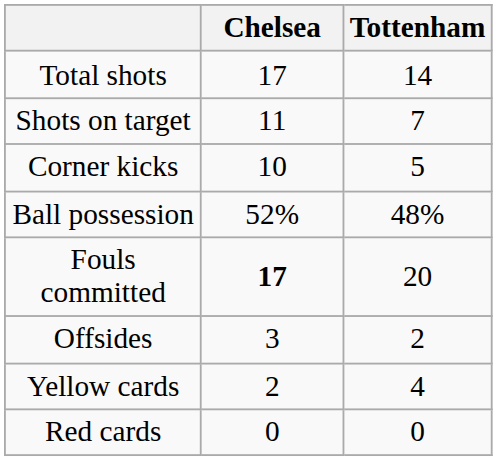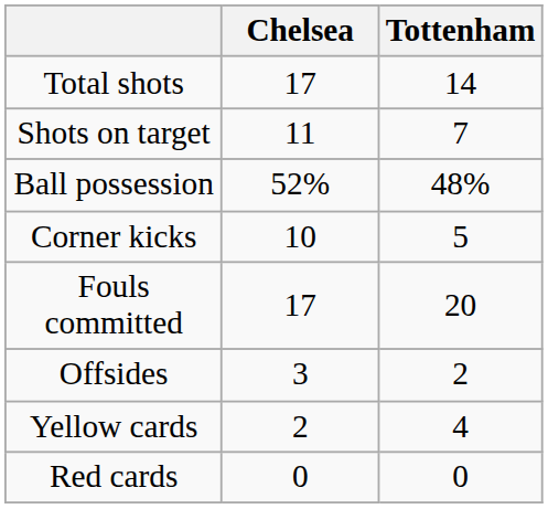rows swapped: Ball possession <-> Corner kicks
Fouls committed | Chelsea: bold -> normal
